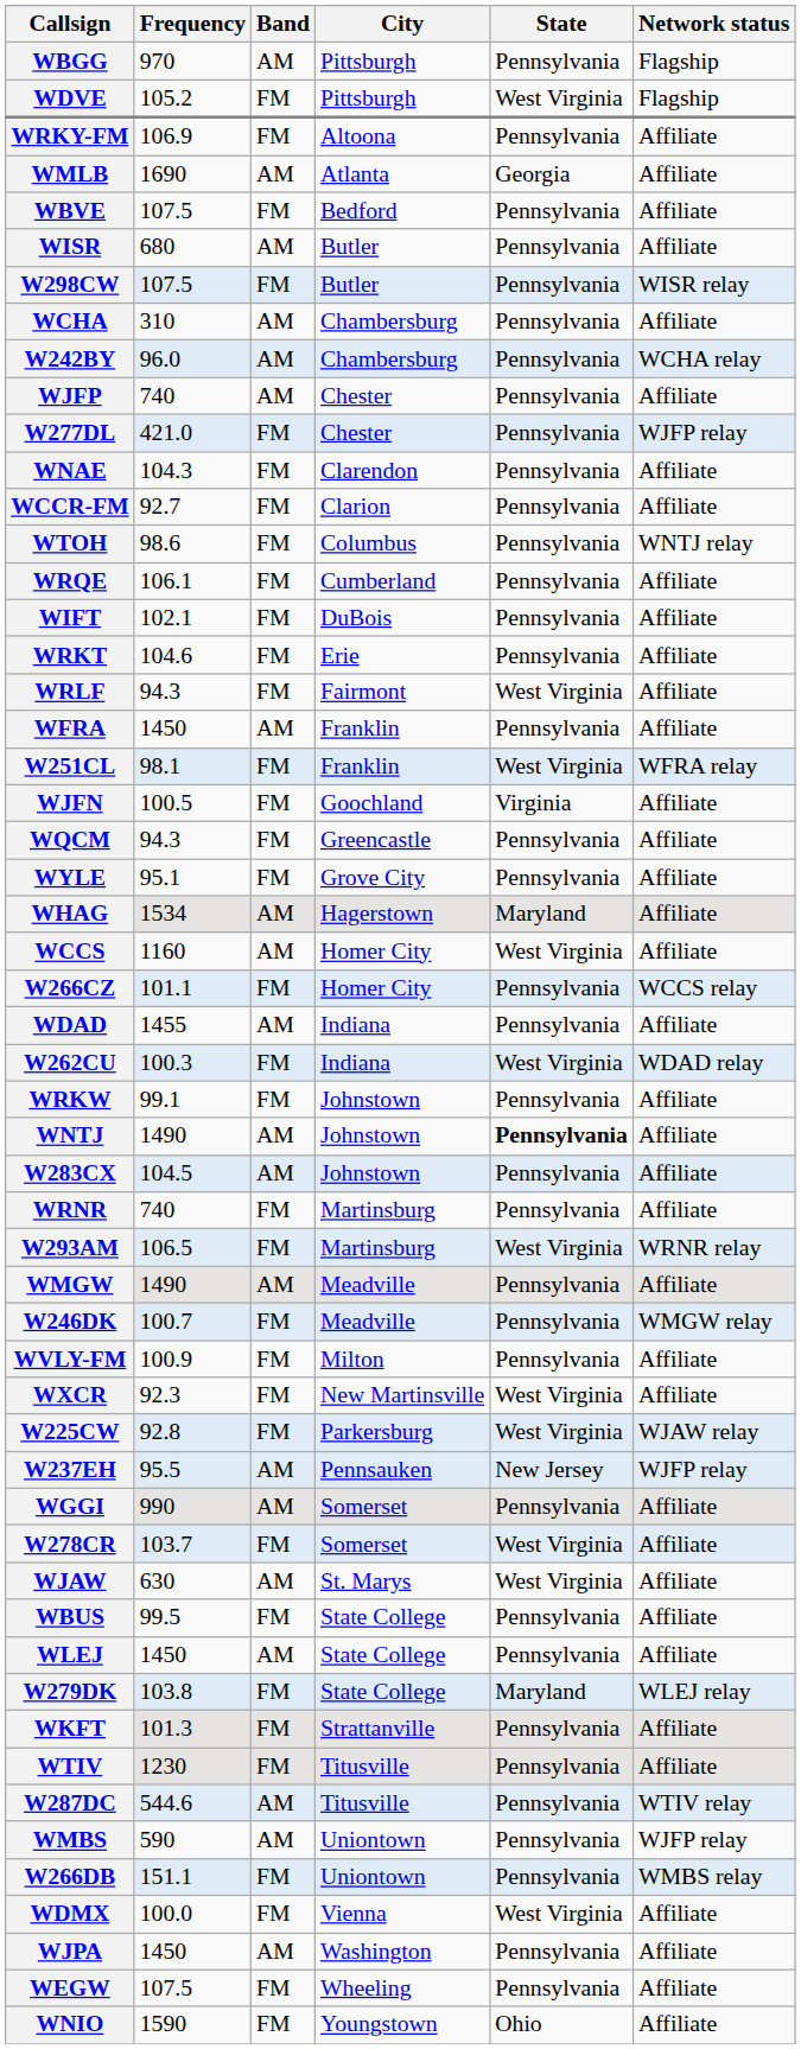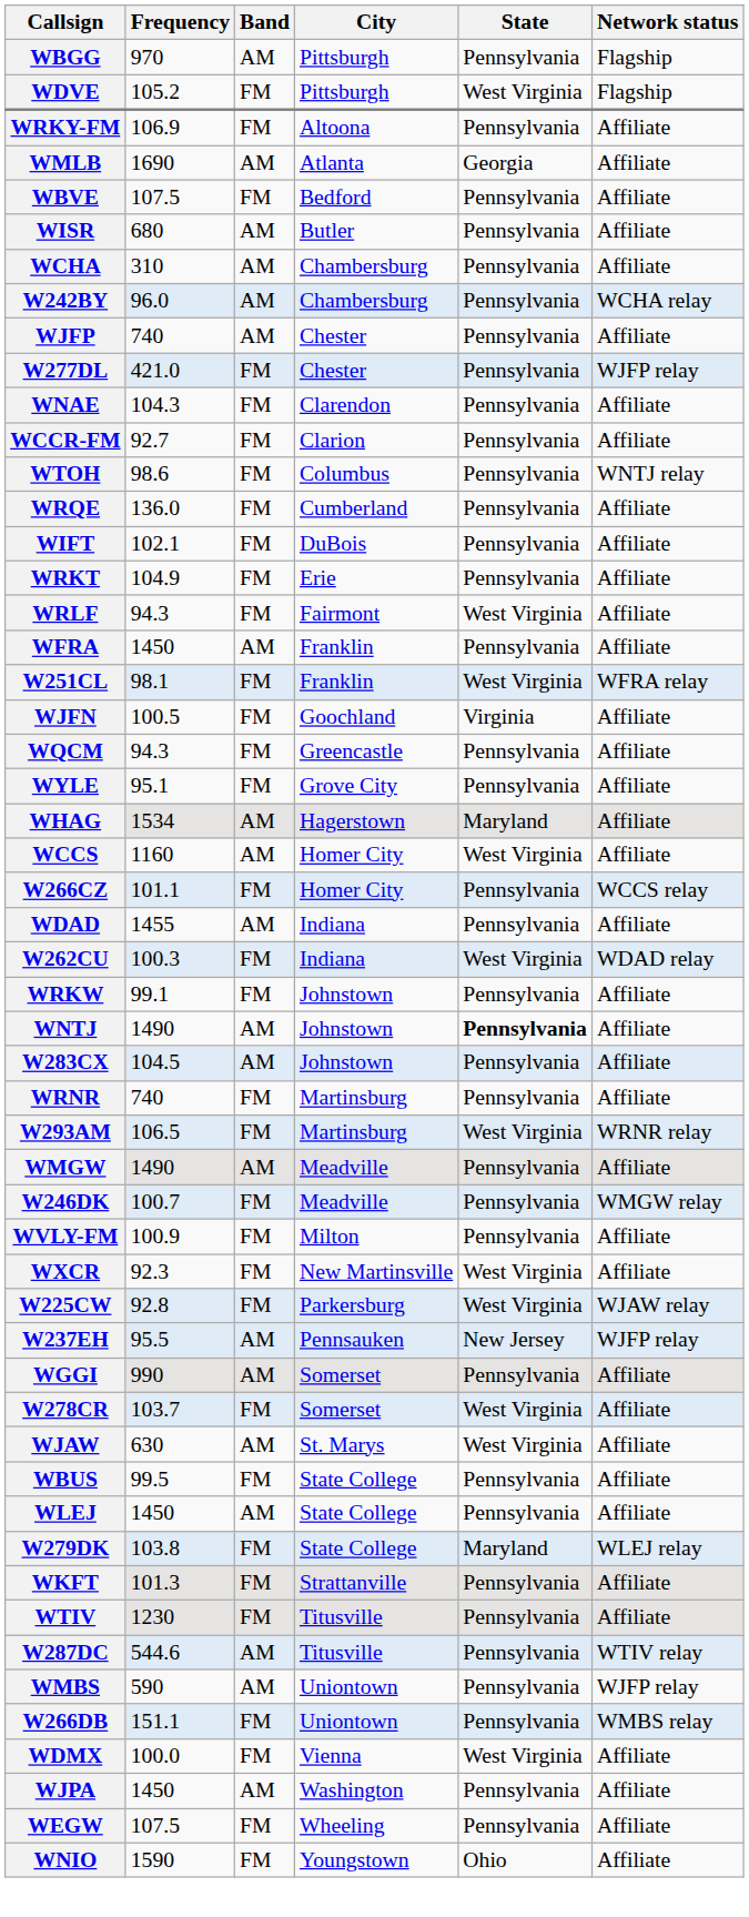- row: W298CW | 107.5 | FM | Butler | Pennsylvania | WISR relay
WRQE | Frequency: 106.1 -> 136.0
WRKT | Frequency: 104.6 -> 104.9
